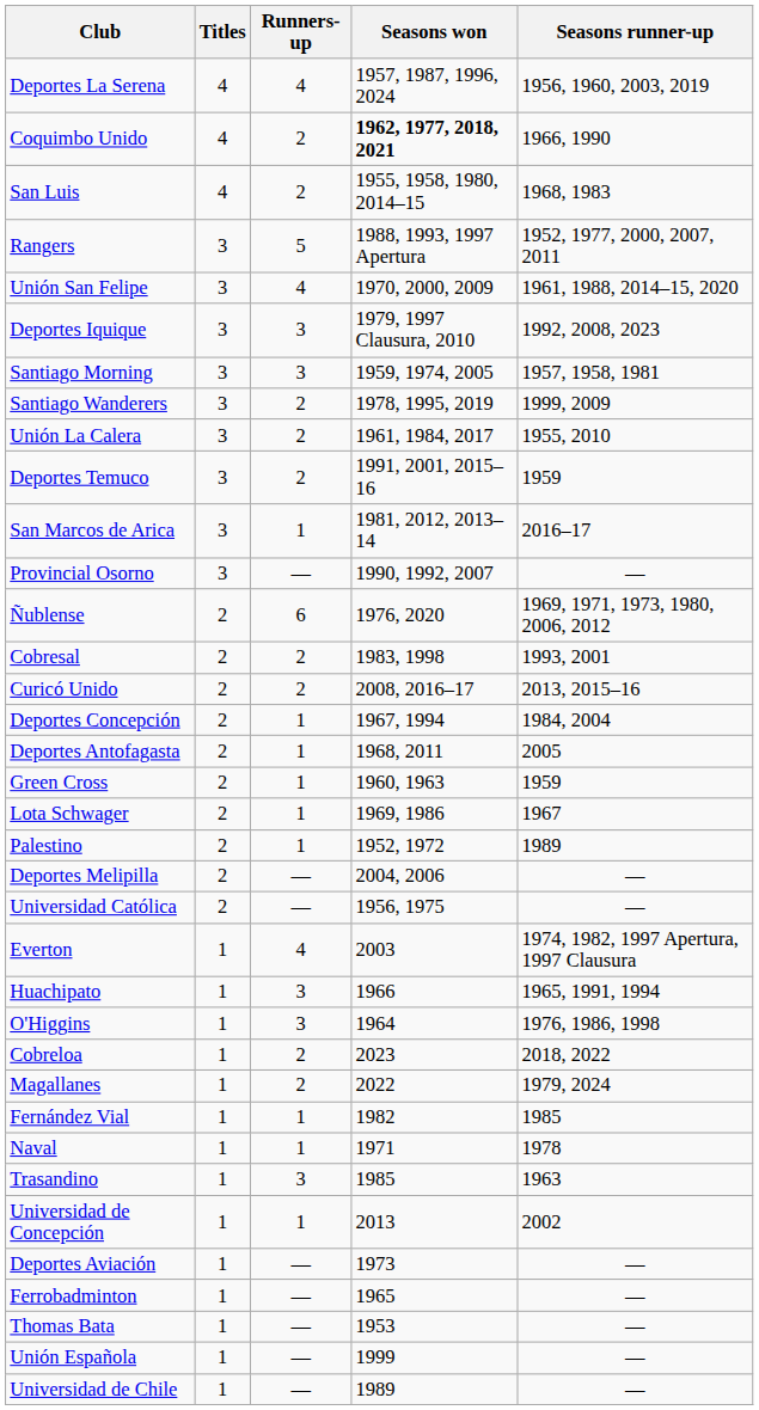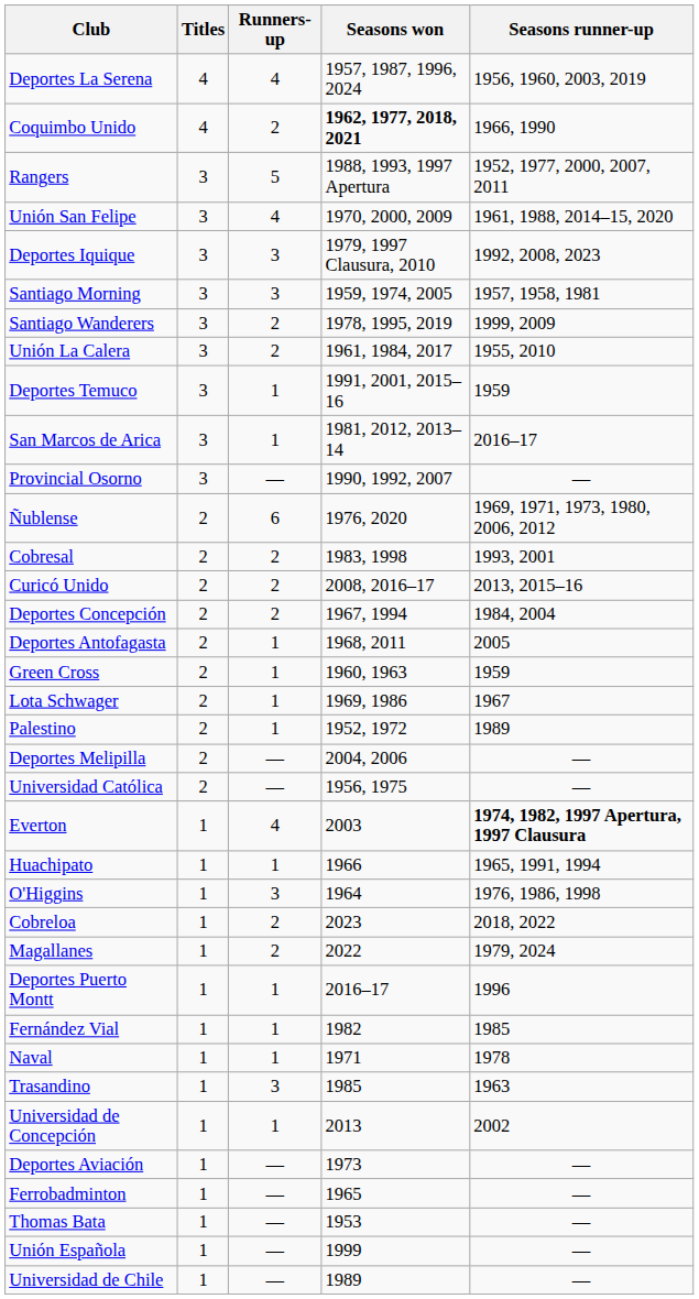- row: San Luis | 4 | 2 | 1955, 1958, 1980, 2014–15 | 1968, 1983
Deportes Temuco | Runners-up: 2 -> 1
Deportes Concepción | Runners-up: 1 -> 2
Everton | Seasons runner-up: normal -> bold
Huachipato | Runners-up: 3 -> 1
+ row: Deportes Puerto Montt | 1 | 1 | 2016–17 | 1996
